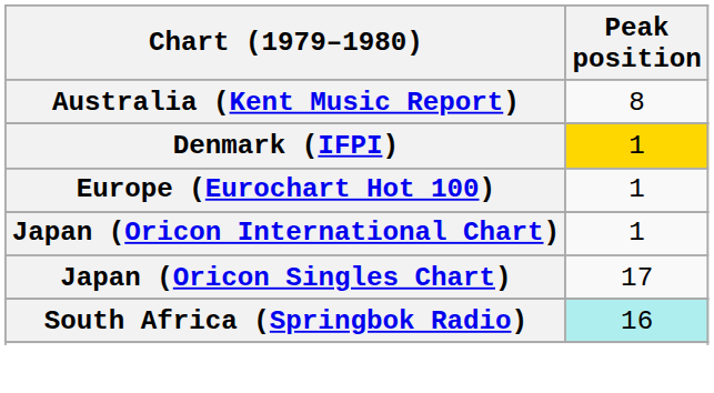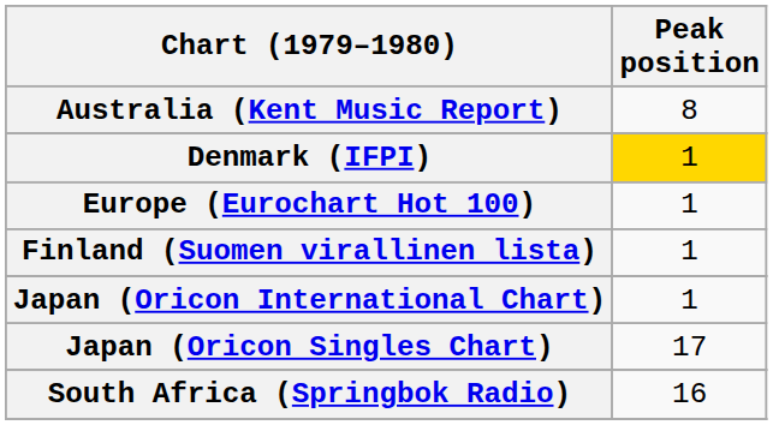+ row: Finland (Suomen virallinen lista) | 1
South Africa (Springbok Radio) | Peak position: paleturquoise background -> no background
